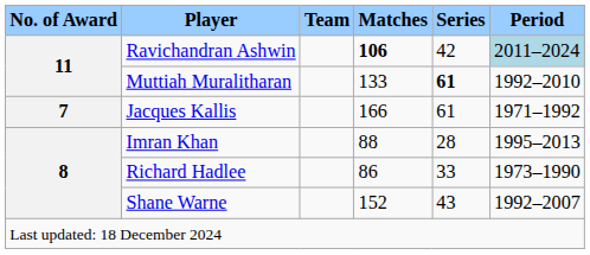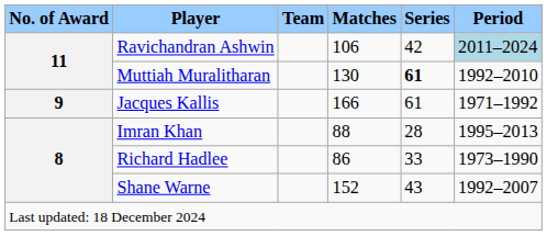Ravichandran Ashwin | Matches: bold -> normal
Muttiah Muralitharan | Matches: 133 -> 130
Jacques Kallis | No. of Award: 7 -> 9
